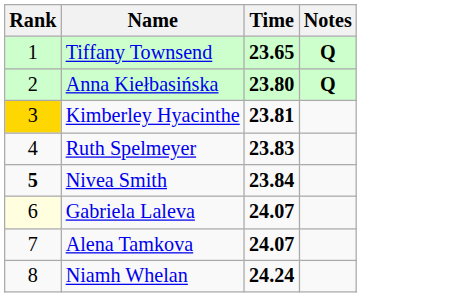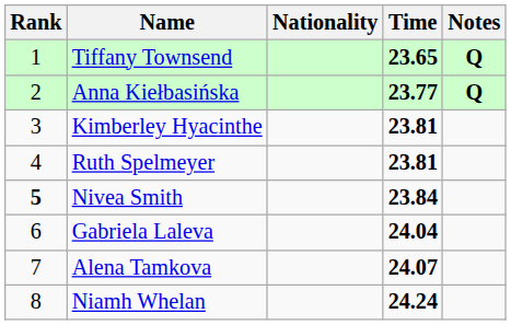+ column: Nationality
Anna Kiełbasińska | Time: 23.80 -> 23.77
Kimberley Hyacinthe | Rank: gold background -> no background
Ruth Spelmeyer | Time: 23.83 -> 23.81
Gabriela Laleva | Rank: lightyellow background -> no background
Gabriela Laleva | Time: 24.07 -> 24.04
